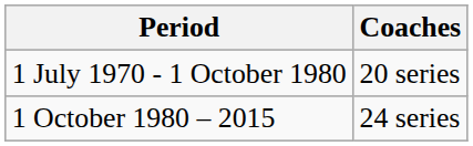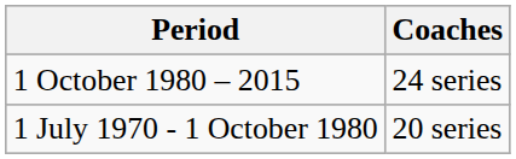rows swapped: 1 July 1970 - 1 October 1980 <-> 1 October 1980 – 2015
